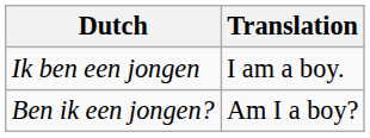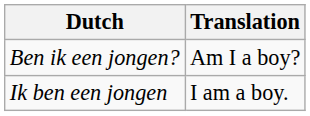rows swapped: Ik ben een jongen <-> Ben ik een jongen?
